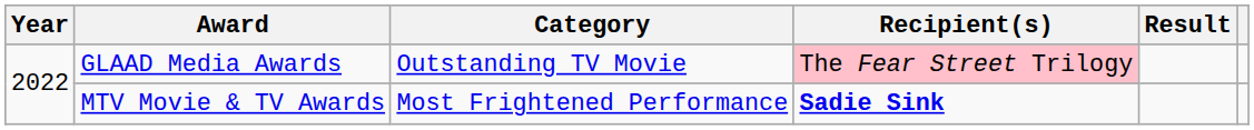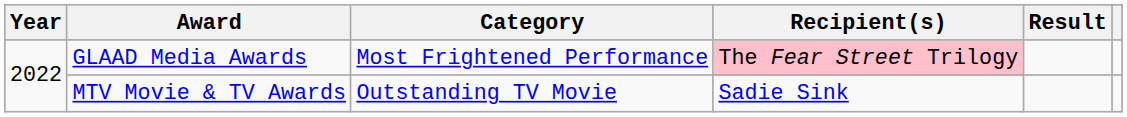GLAAD Media Awards | Category: Outstanding TV Movie -> Most Frightened Performance
MTV Movie & TV Awards | Category: Most Frightened Performance -> Outstanding TV Movie
MTV Movie & TV Awards | Recipient(s): bold -> normal
